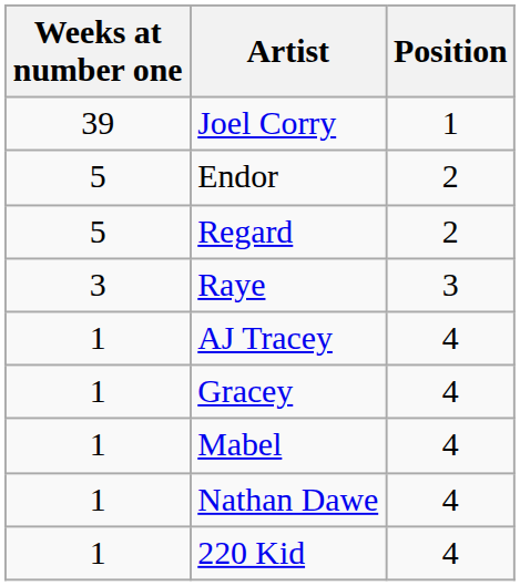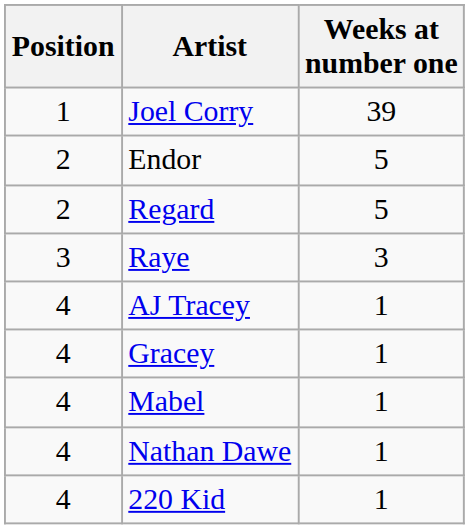columns swapped: Position <-> Weeks at number one
